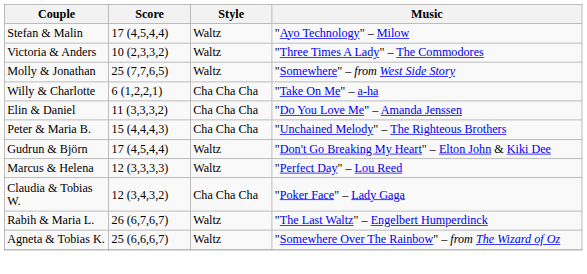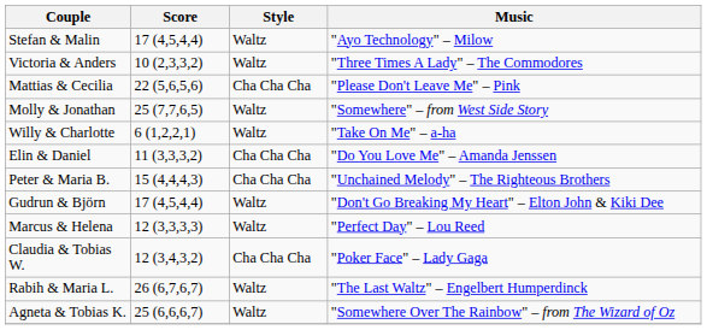+ row: Mattias & Cecilia | 22 (5,6,5,6) | Cha Cha Cha | "Please Don't Leave Me" – Pink
Willy & Charlotte | Style: Cha Cha Cha -> Waltz
